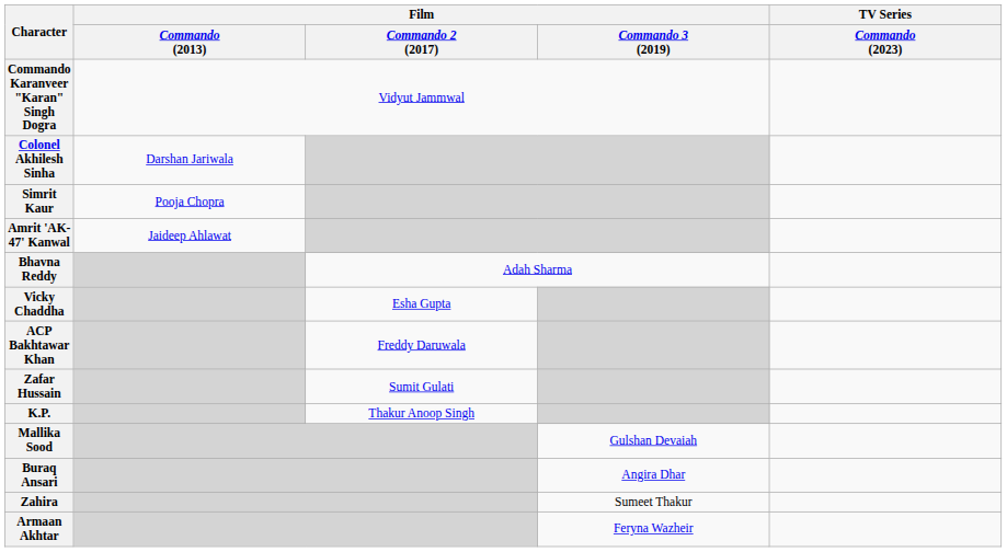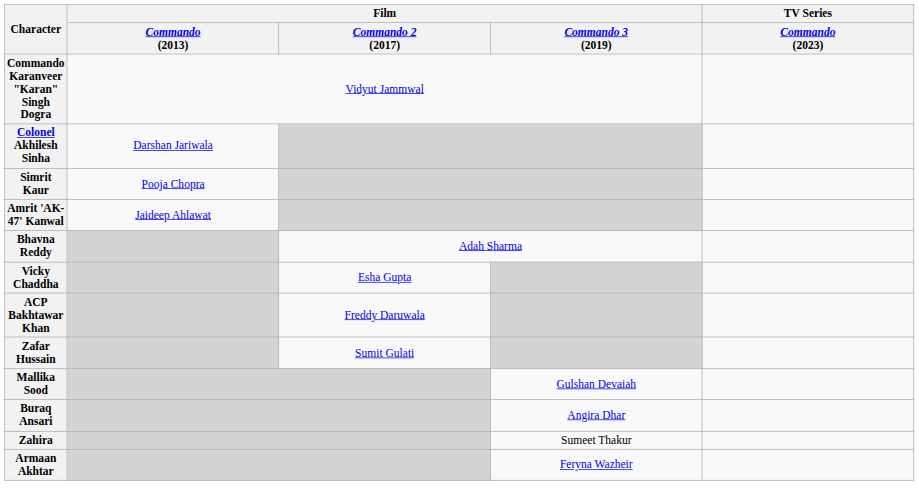- row: K.P. | Thakur Anoop Singh
